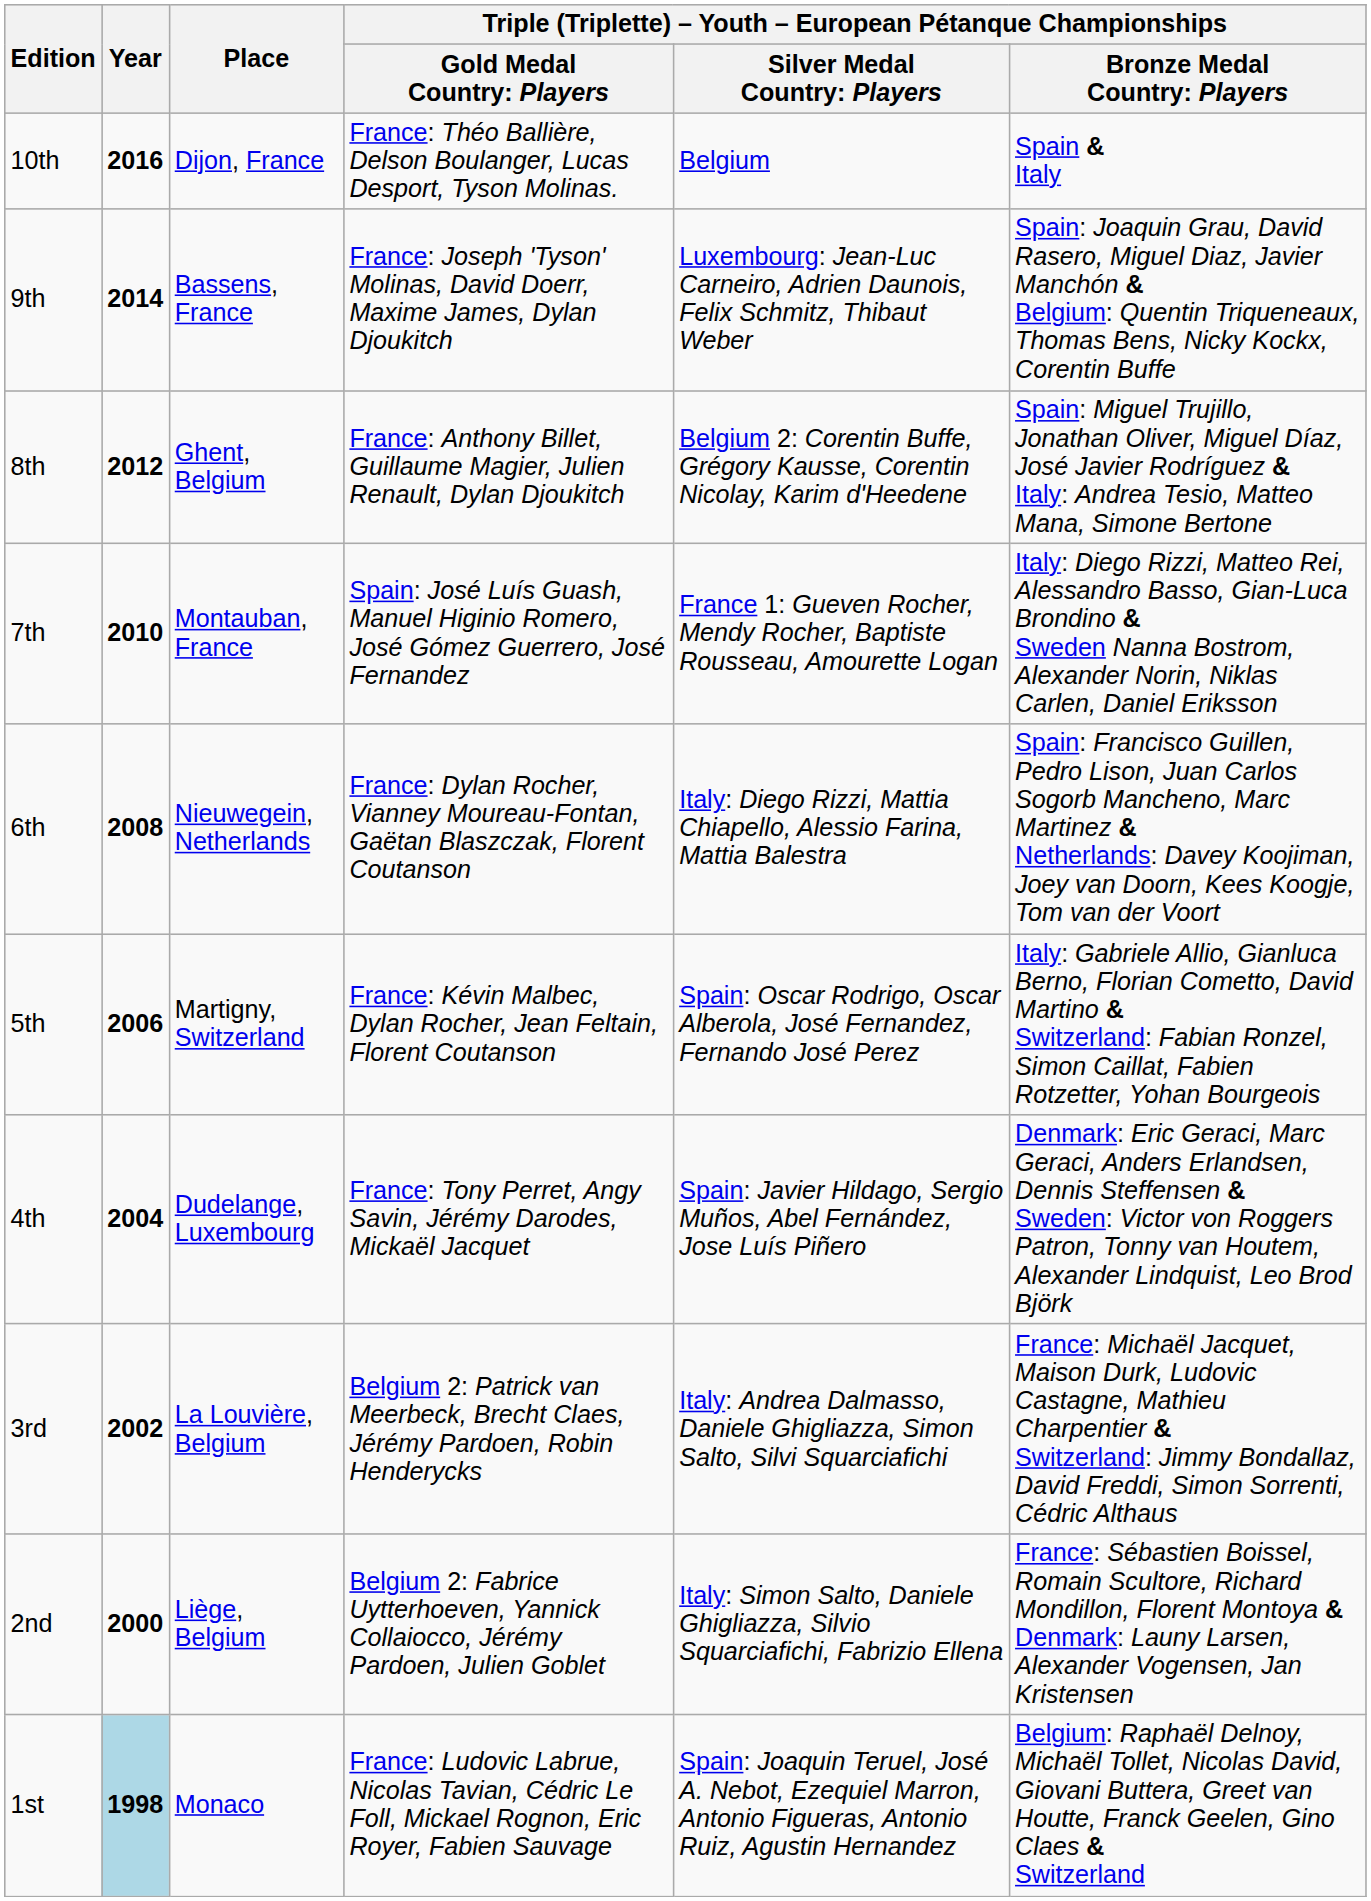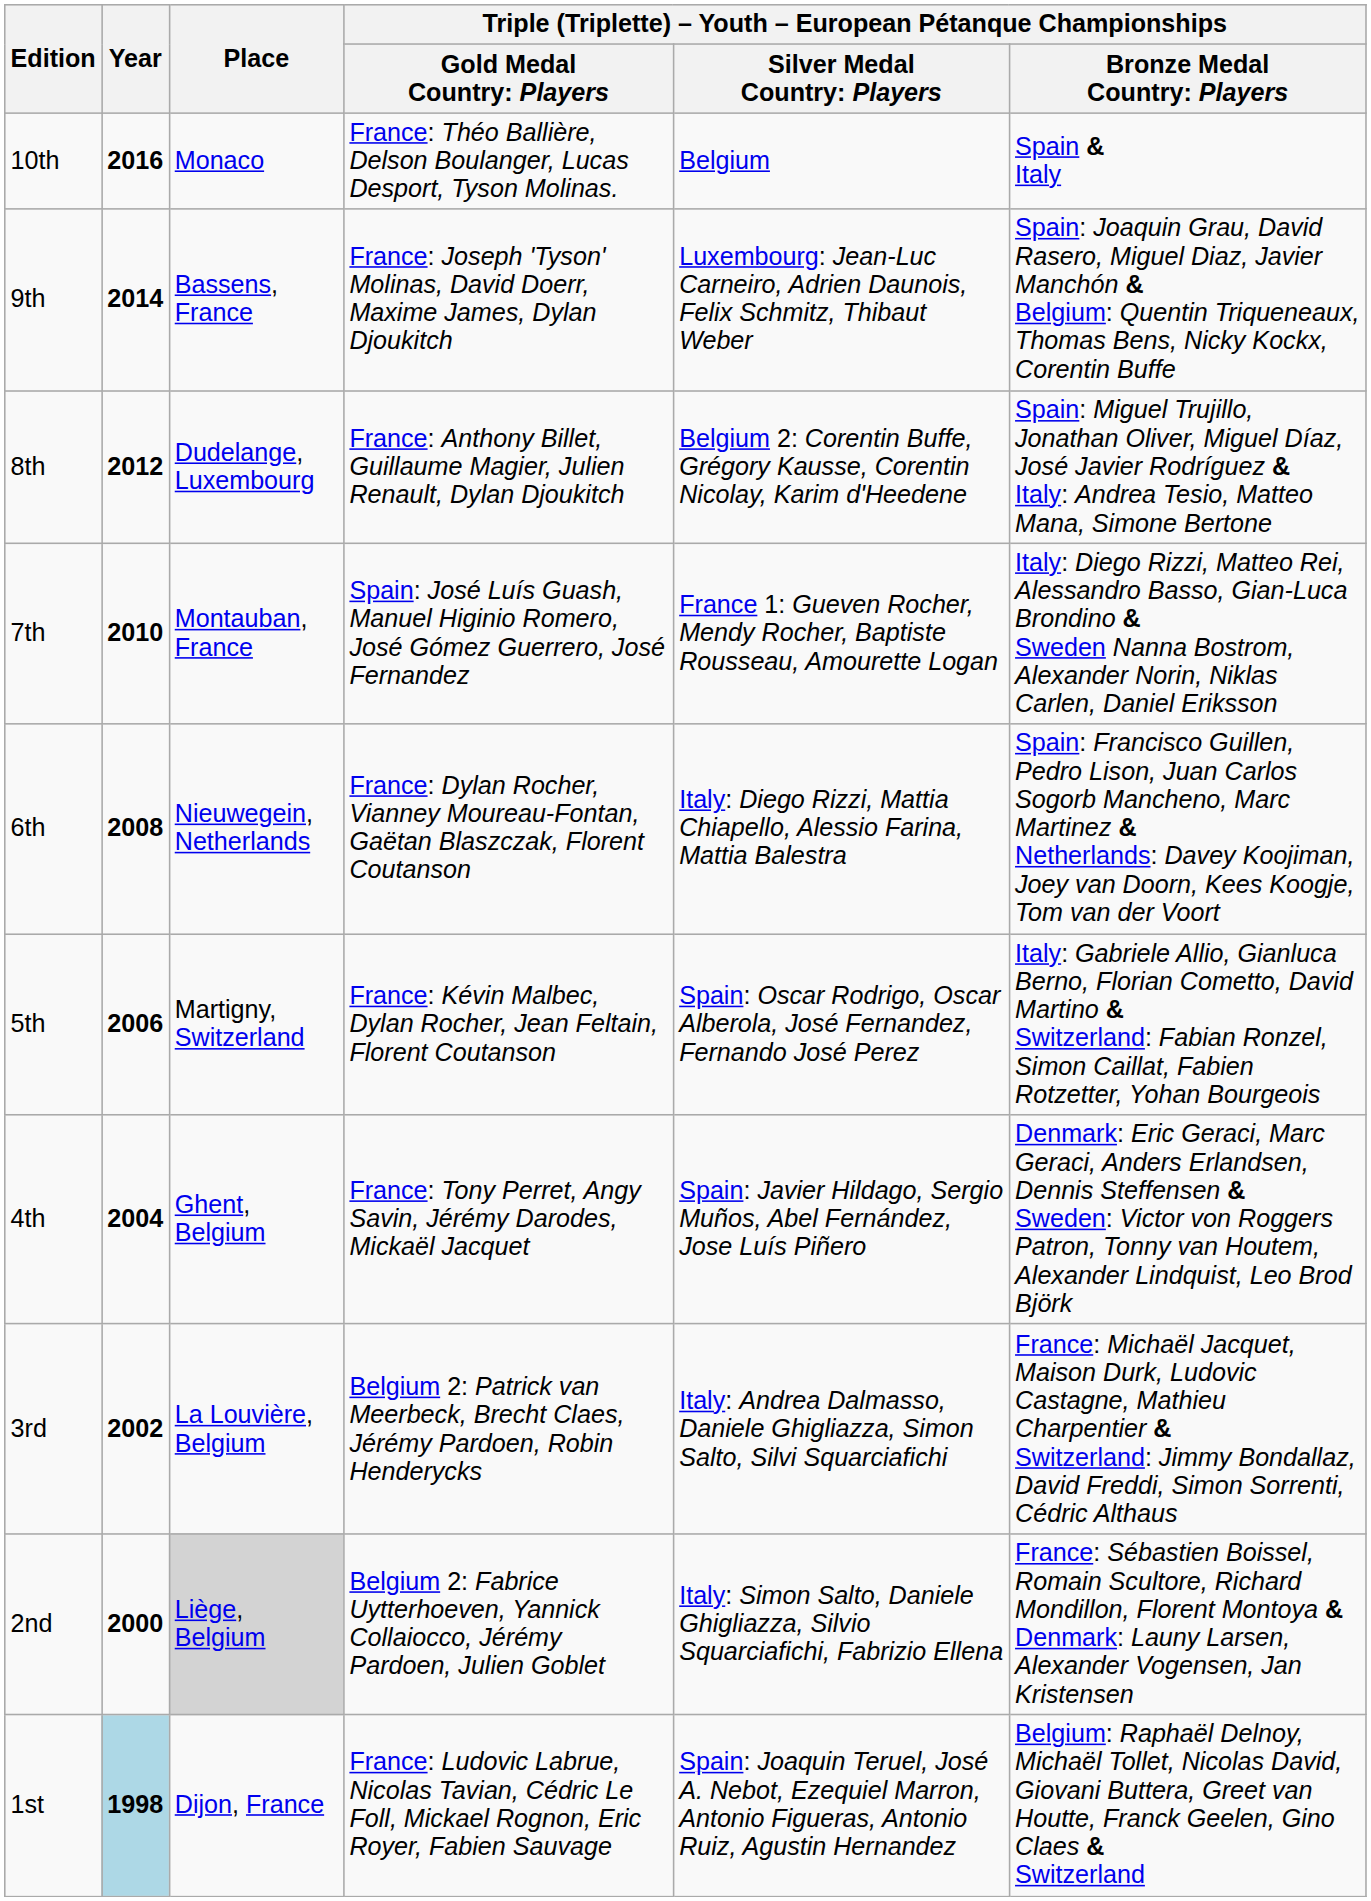10th | Place: Dijon, France -> Monaco
8th | Place: Ghent, Belgium -> Dudelange, Luxembourg
4th | Place: Dudelange, Luxembourg -> Ghent, Belgium
2nd | Place: no background -> lightgrey background
1st | Place: Monaco -> Dijon, France
